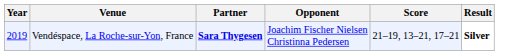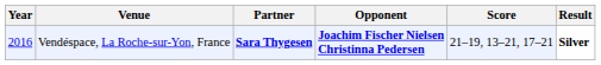Vendéspace, La Roche-sur-Yon, France | Year: 2019 -> 2016
Vendéspace, La Roche-sur-Yon, France | Opponent: normal -> bold
